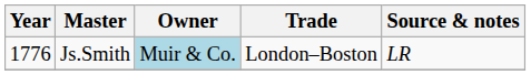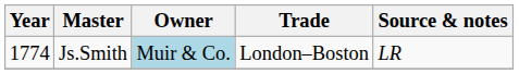Js.Smith | Year: 1776 -> 1774
